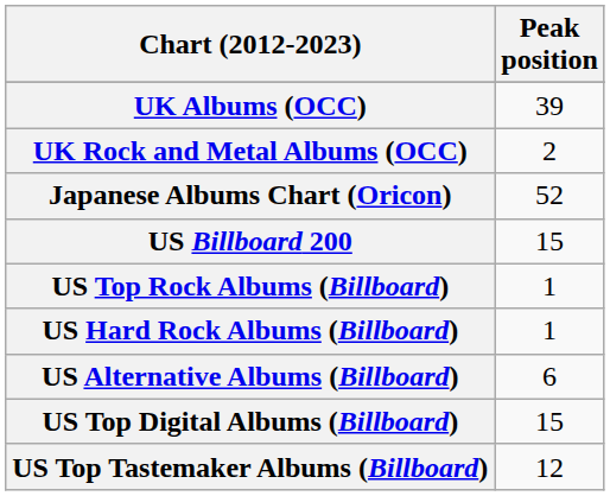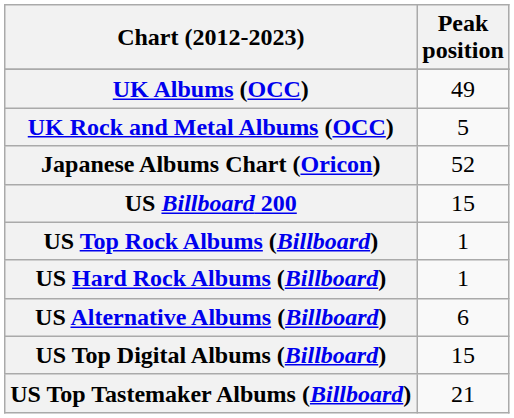UK Albums (OCC) | Peak position: 39 -> 49
UK Rock and Metal Albums (OCC) | Peak position: 2 -> 5
US Top Tastemaker Albums (Billboard) | Peak position: 12 -> 21
